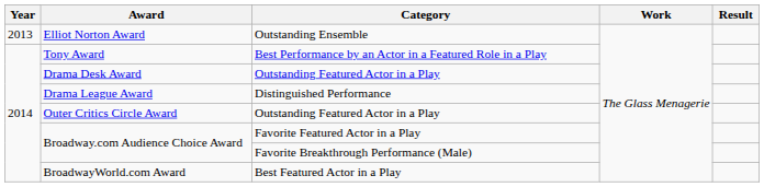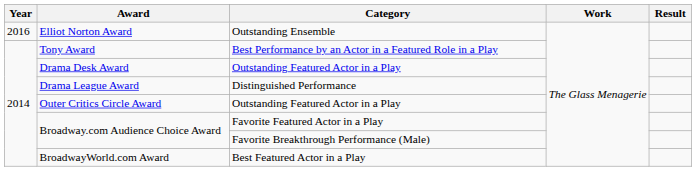Elliot Norton Award | Year: 2013 -> 2016
